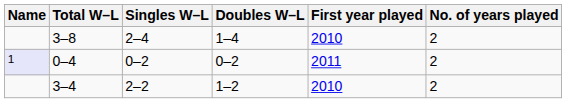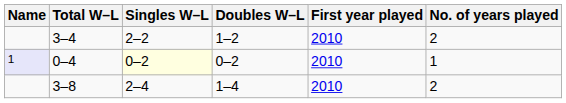rows swapped: 3–8 <-> 3–4
0–4 | Singles W–L: no background -> lightyellow background
0–4 | First year played: 2011 -> 2010
0–4 | No. of years played: 2 -> 1
